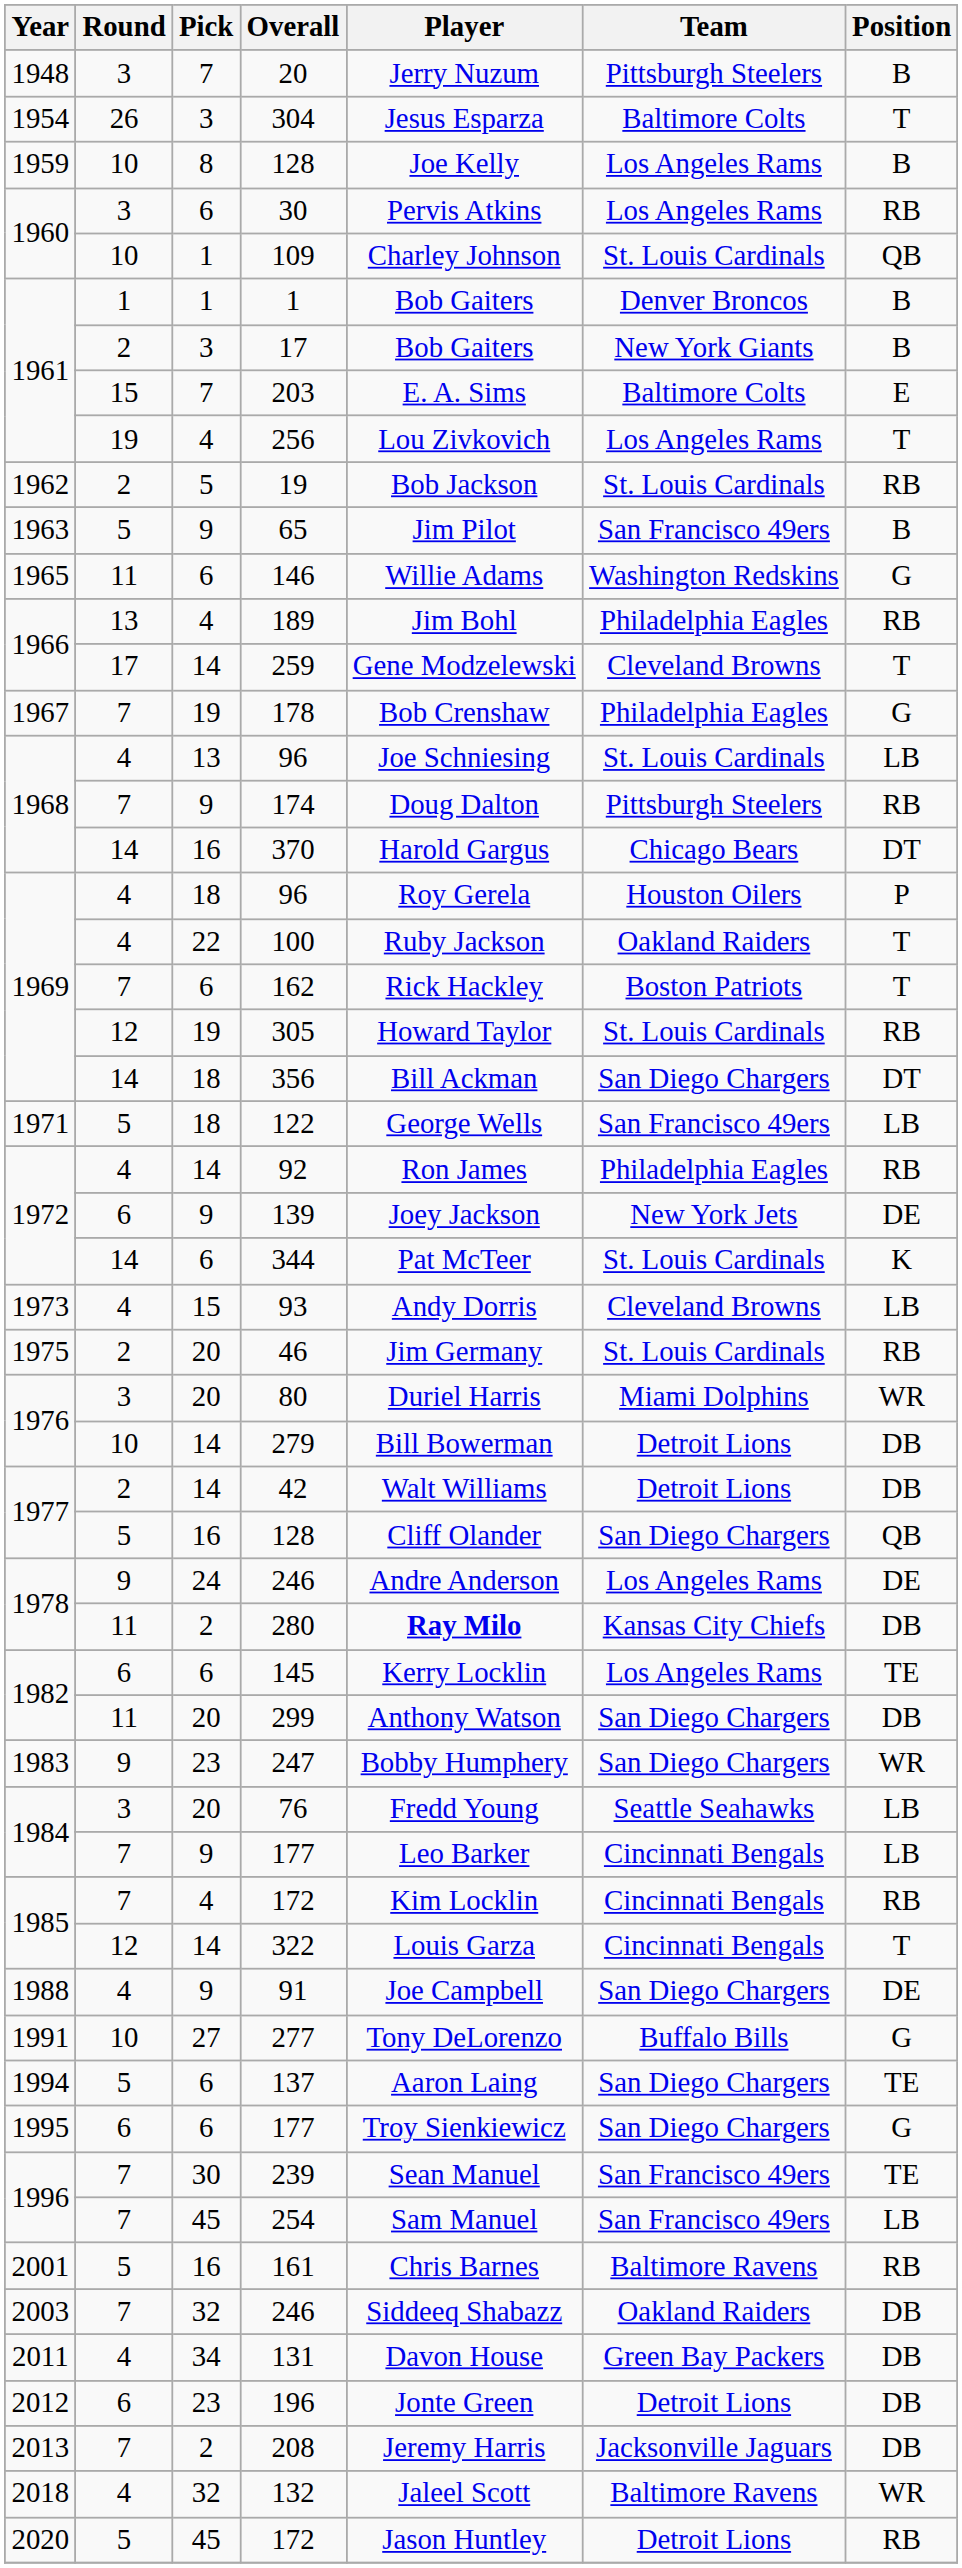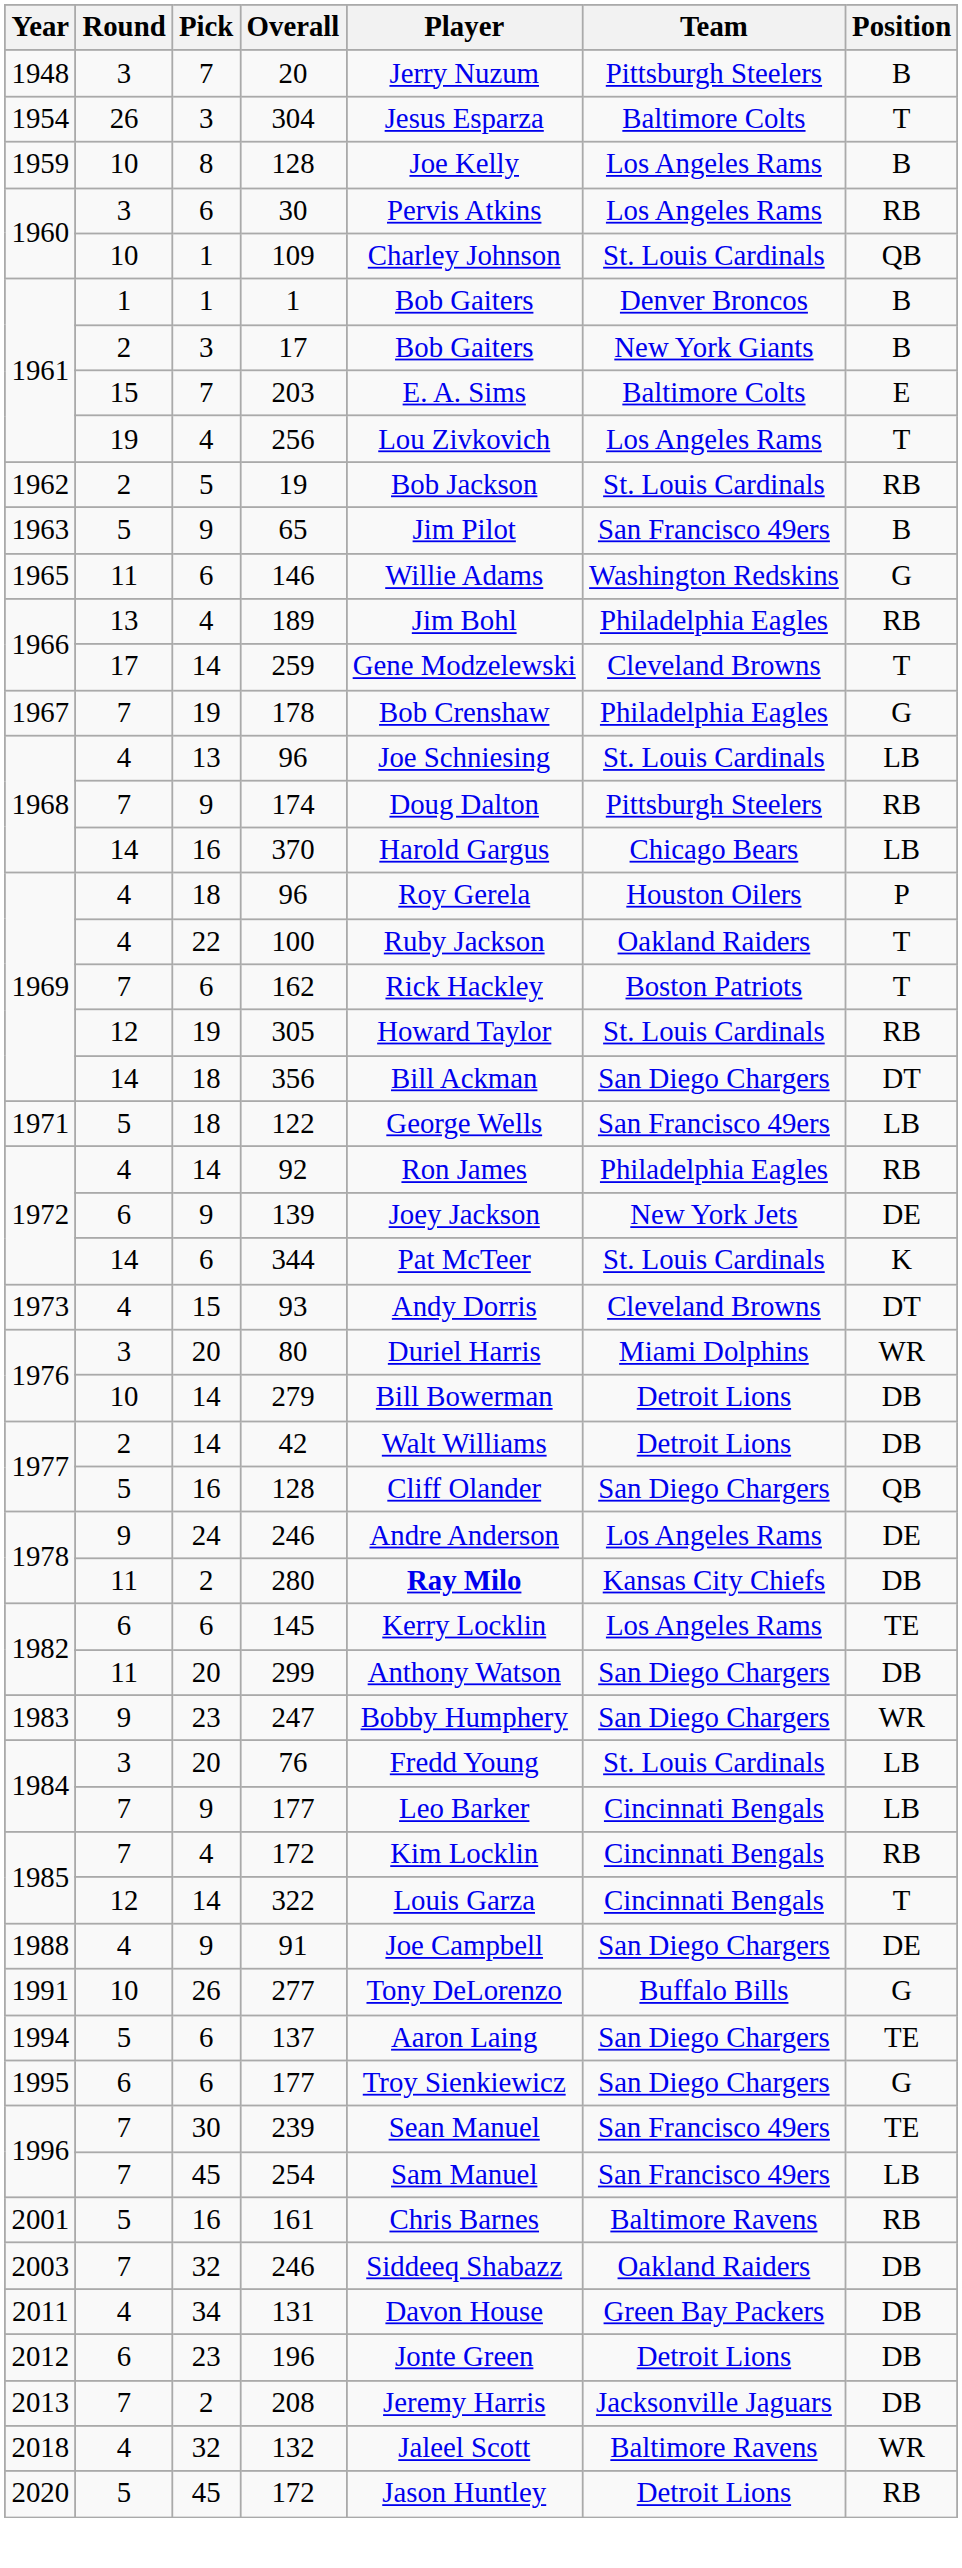370 | Position: DT -> LB
93 | Position: LB -> DT
- row: 1975 | 2 | 20 | 46 | Jim Germany | St. Louis Cardinals | RB
76 | Team: Seattle Seahawks -> St. Louis Cardinals
277 | Pick: 27 -> 26
